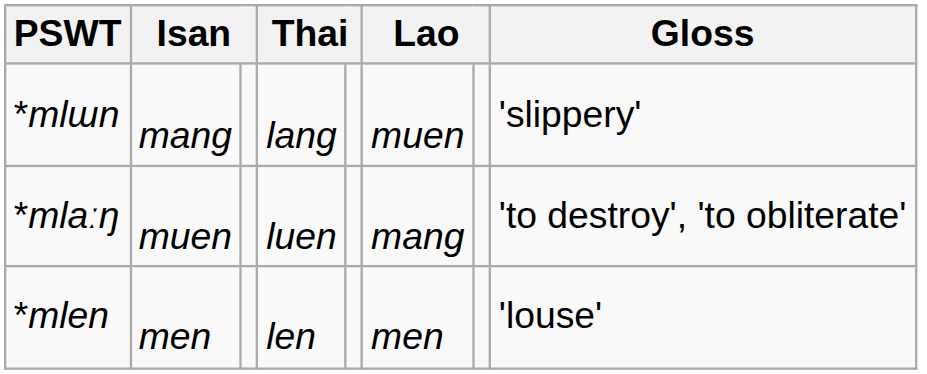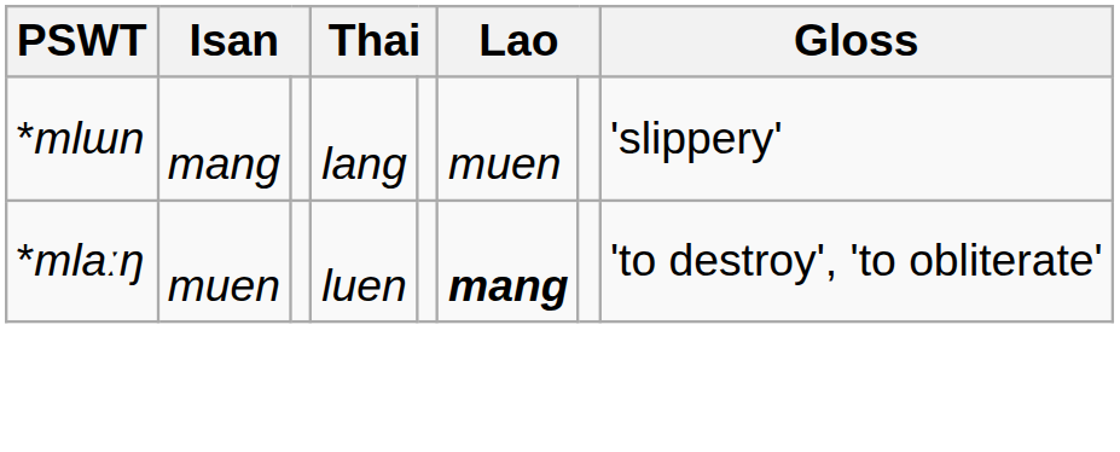*mlaːŋ | column 6: normal -> bold
- row: *mlen | men | len | men | 'louse'
